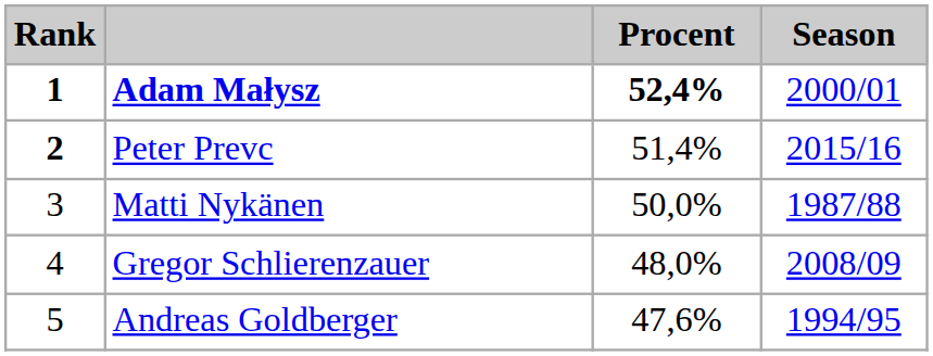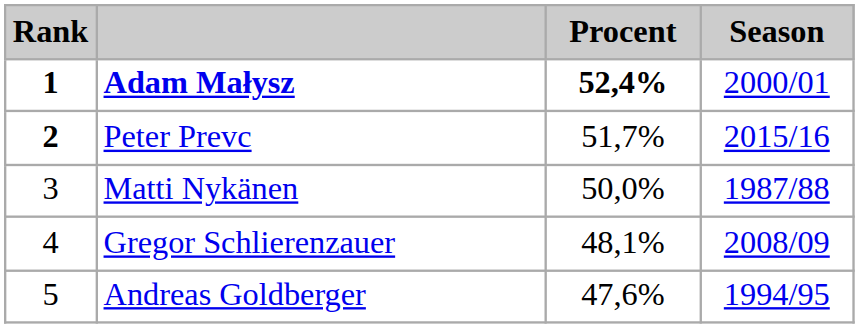Peter Prevc | Procent: 51,4% -> 51,7%
Gregor Schlierenzauer | Procent: 48,0% -> 48,1%
